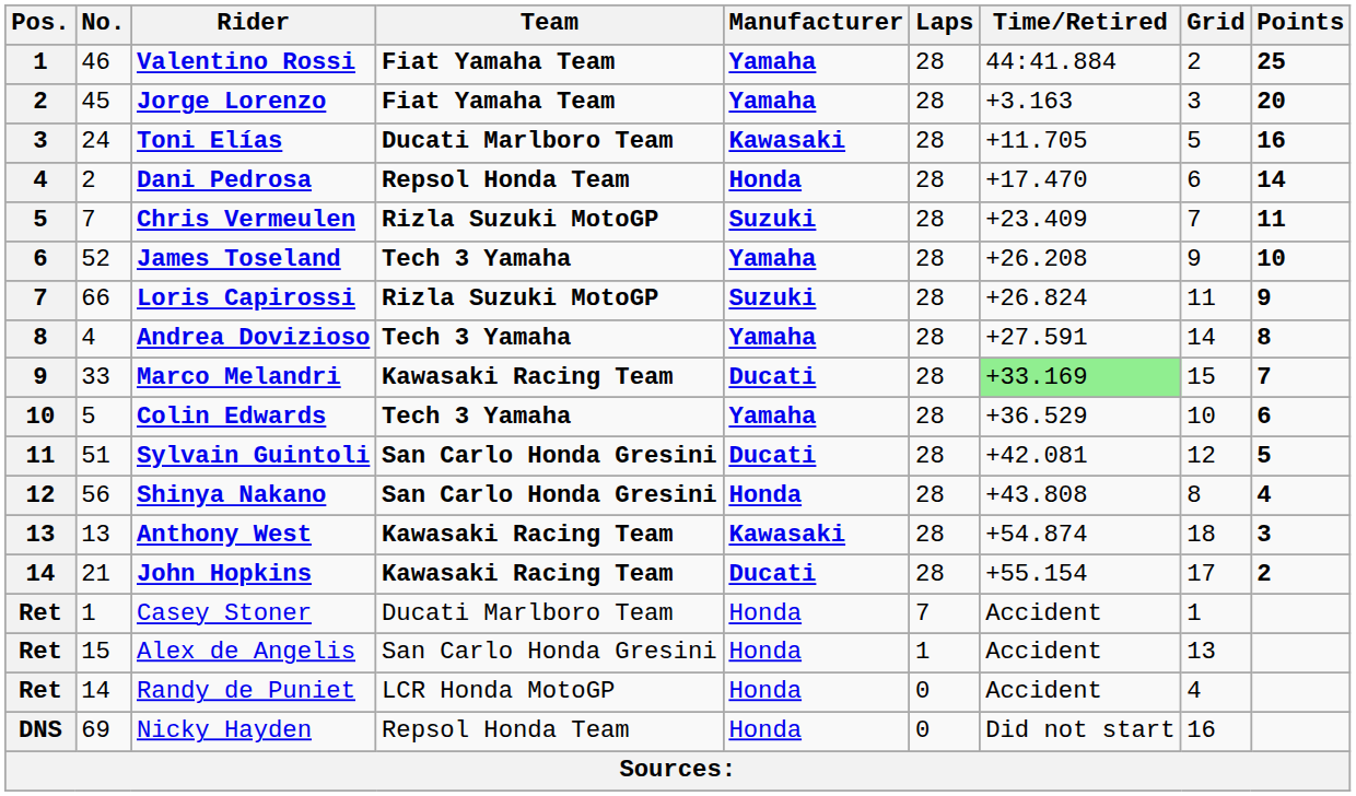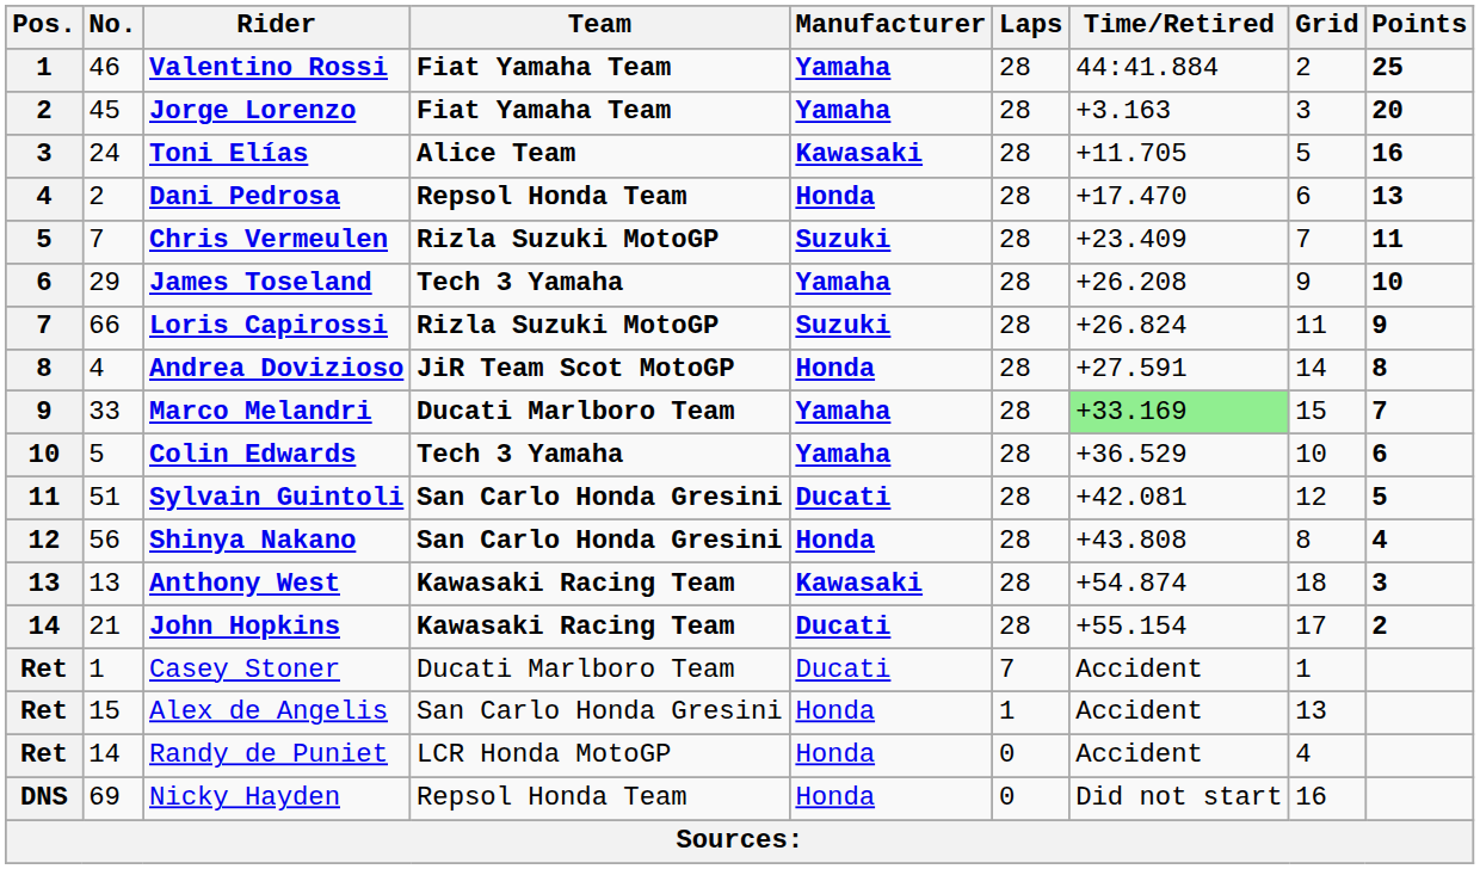Toni Elías | Team: Ducati Marlboro Team -> Alice Team
Dani Pedrosa | Points: 14 -> 13
James Toseland | No.: 52 -> 29
Andrea Dovizioso | Team: Tech 3 Yamaha -> JiR Team Scot MotoGP
Andrea Dovizioso | Manufacturer: Yamaha -> Honda
Marco Melandri | Team: Kawasaki Racing Team -> Ducati Marlboro Team
Marco Melandri | Manufacturer: Ducati -> Yamaha
Casey Stoner | Manufacturer: Honda -> Ducati
